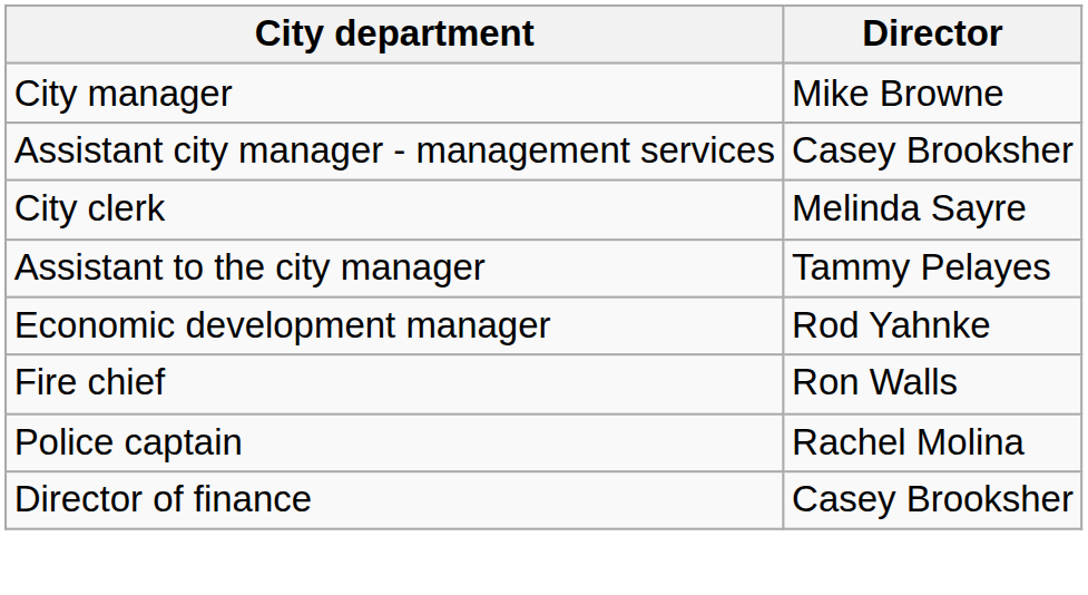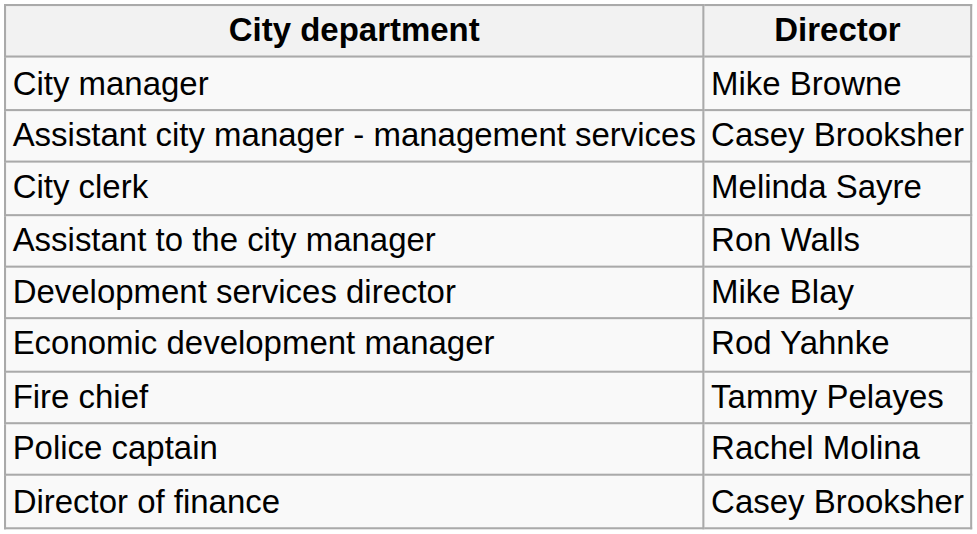Assistant to the city manager | Director: Tammy Pelayes -> Ron Walls
+ row: Development services director | Mike Blay
Fire chief | Director: Ron Walls -> Tammy Pelayes
